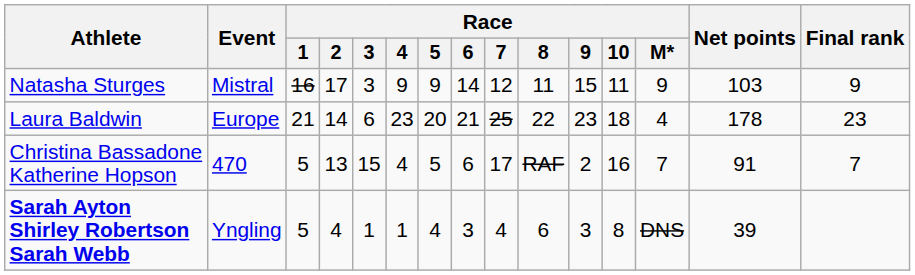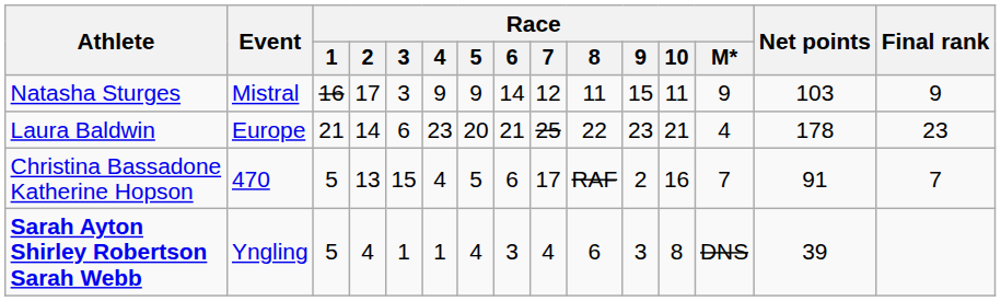Laura Baldwin | Race / 10: 18 -> 21
